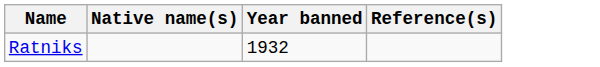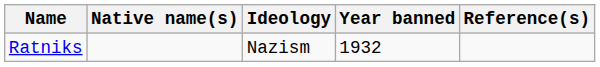+ column: Ideology | Nazism
